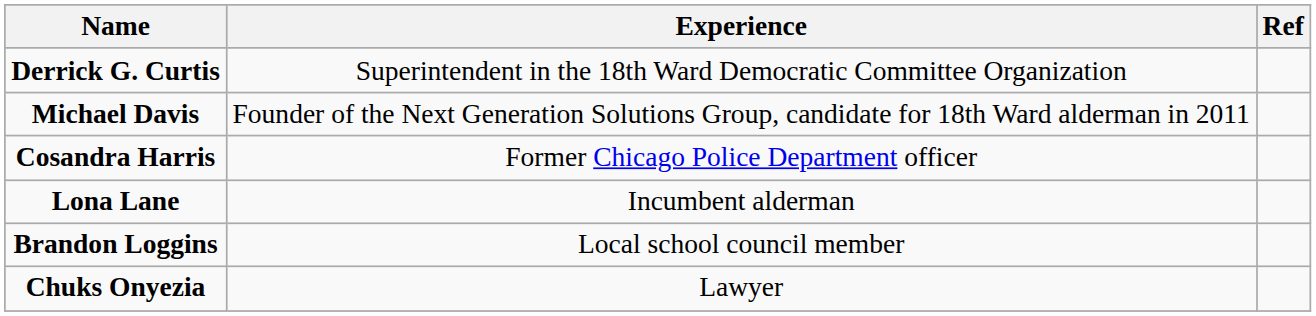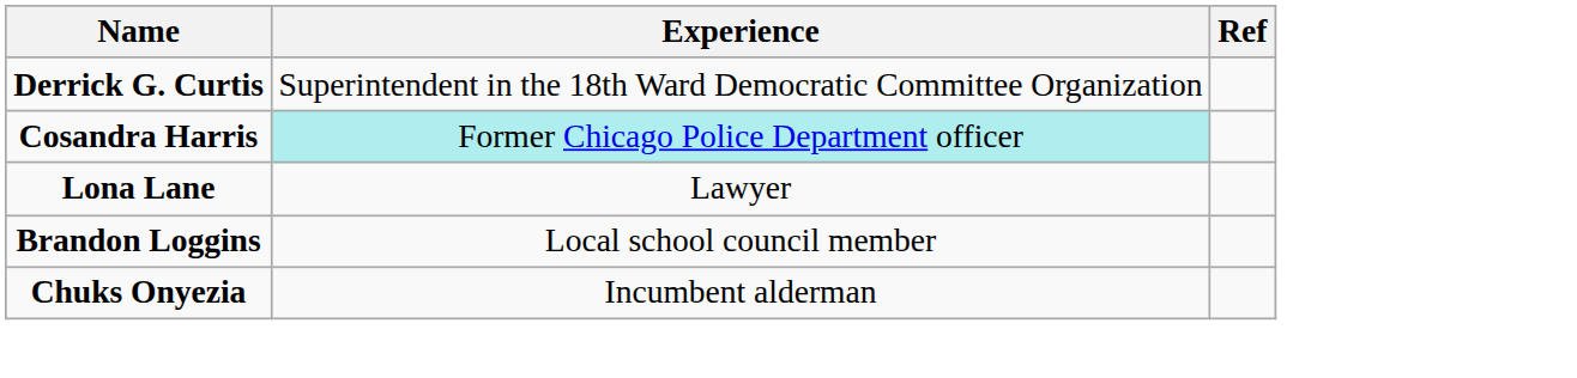- row: Michael Davis | Founder of the Next Generation Solutions Group, candidate for 18th Ward alderman in 2011
Cosandra Harris | Experience: no background -> paleturquoise background
Lona Lane | Experience: Incumbent alderman -> Lawyer
Chuks Onyezia | Experience: Lawyer -> Incumbent alderman
